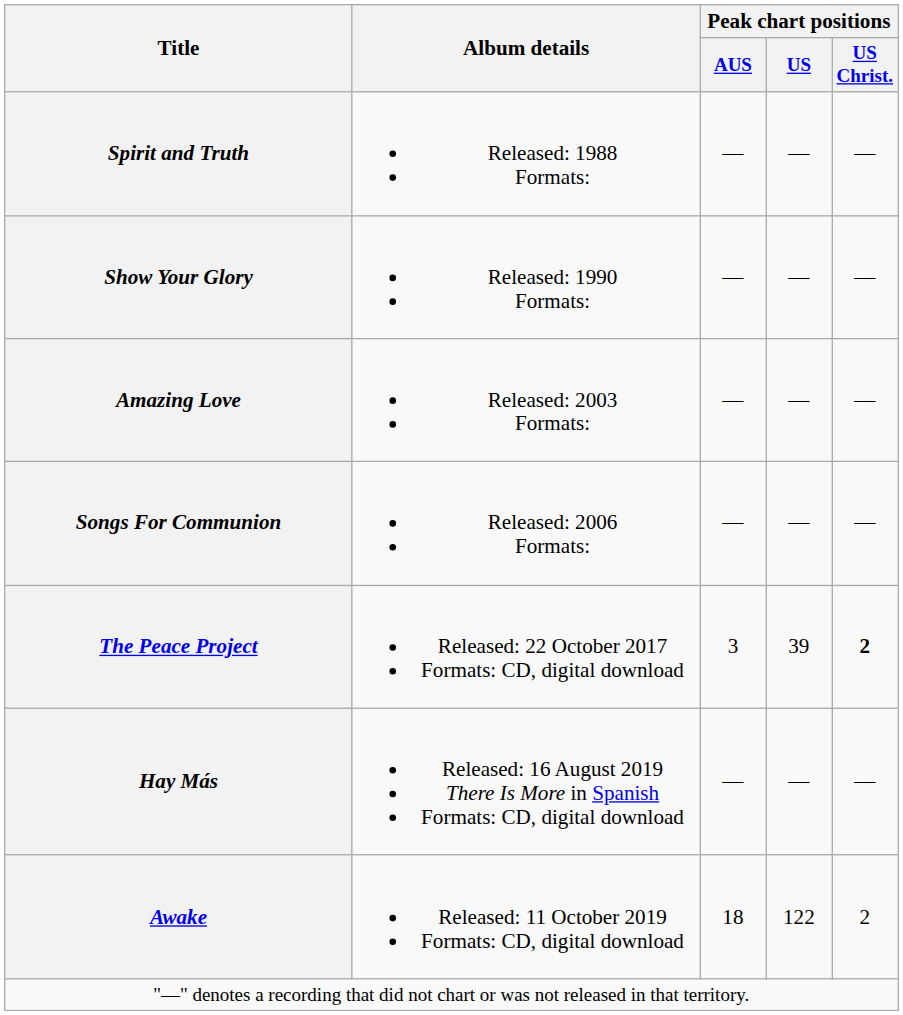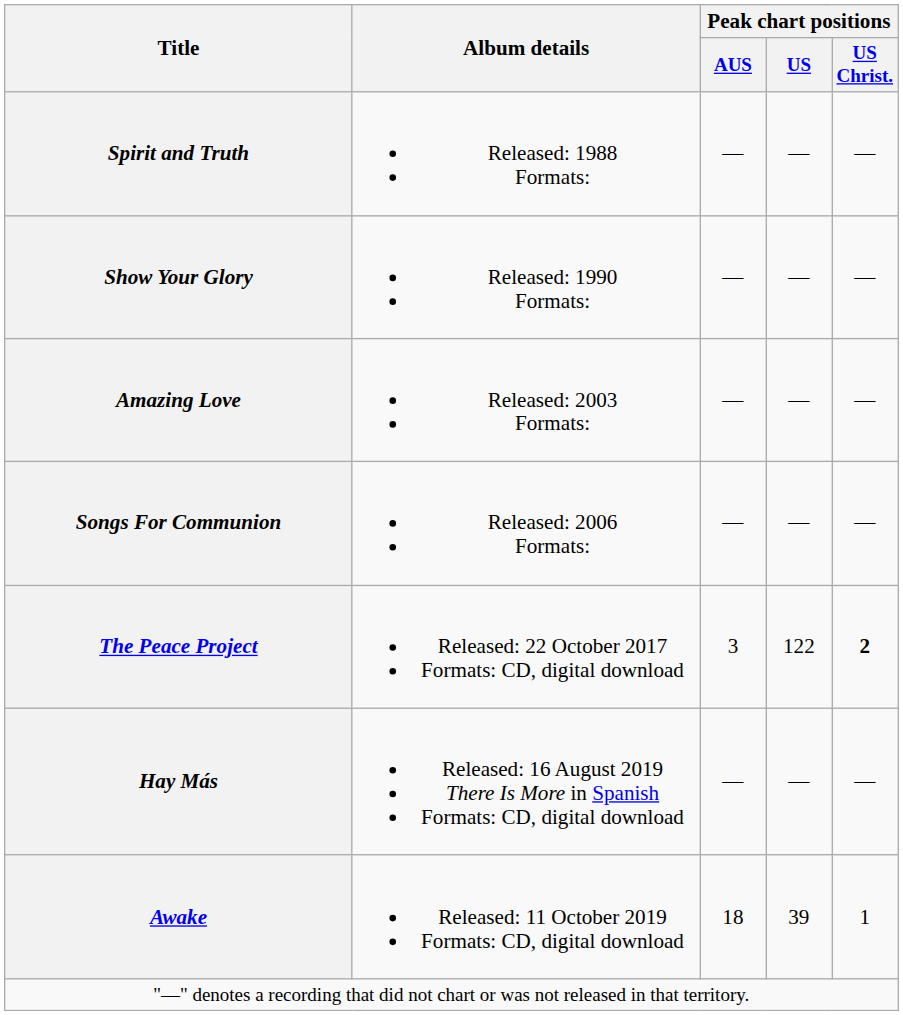The Peace Project | Peak chart positions / US: 39 -> 122
Awake | Peak chart positions / US: 122 -> 39
Awake | Peak chart positions / US Christ.: 2 -> 1
